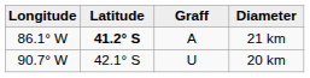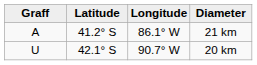columns swapped: Graff <-> Longitude
21 km | Latitude: bold -> normal
